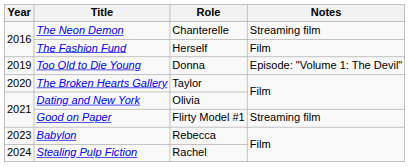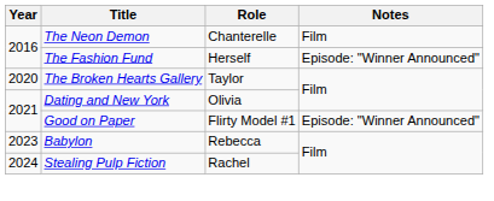The Neon Demon | Notes: Streaming film -> Film
The Fashion Fund | Notes: Film -> Episode: "Winner Announced"
- row: 2019 | Too Old to Die Young | Donna | Episode: "Volume 1: The Devil"
Good on Paper | Notes: Streaming film -> Episode: "Winner Announced"
